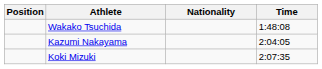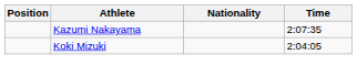- row: Wakako Tsuchida | 1:48:08
Kazumi Nakayama | Time: 2:04:05 -> 2:07:35
Koki Mizuki | Time: 2:07:35 -> 2:04:05
